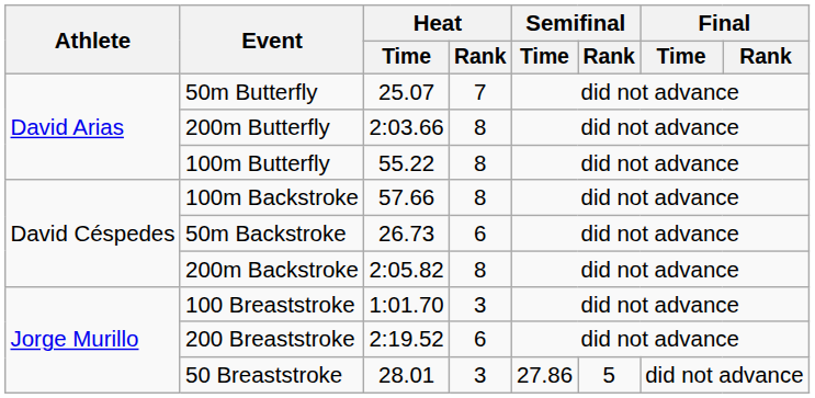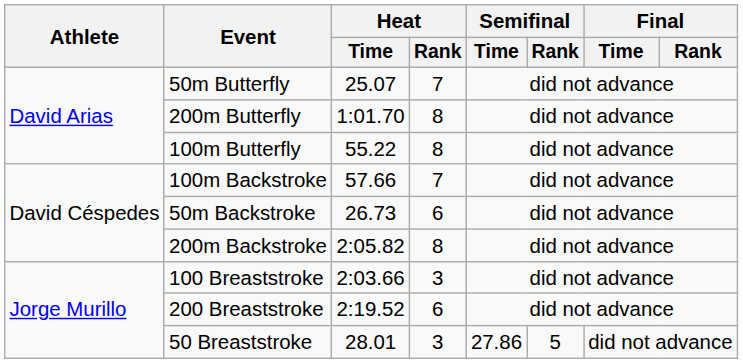200m Butterfly | Heat / Time: 2:03.66 -> 1:01.70
100m Backstroke | Heat / Rank: 8 -> 7
100 Breaststroke | Heat / Time: 1:01.70 -> 2:03.66
